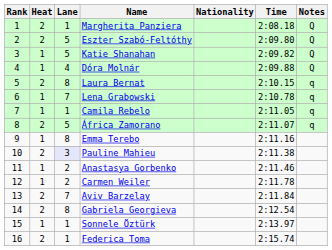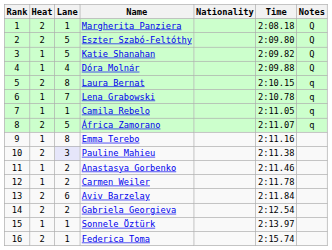Aviv Barzelay | Lane: 7 -> 6
Gabriela Georgieva | Lane: 8 -> 2
